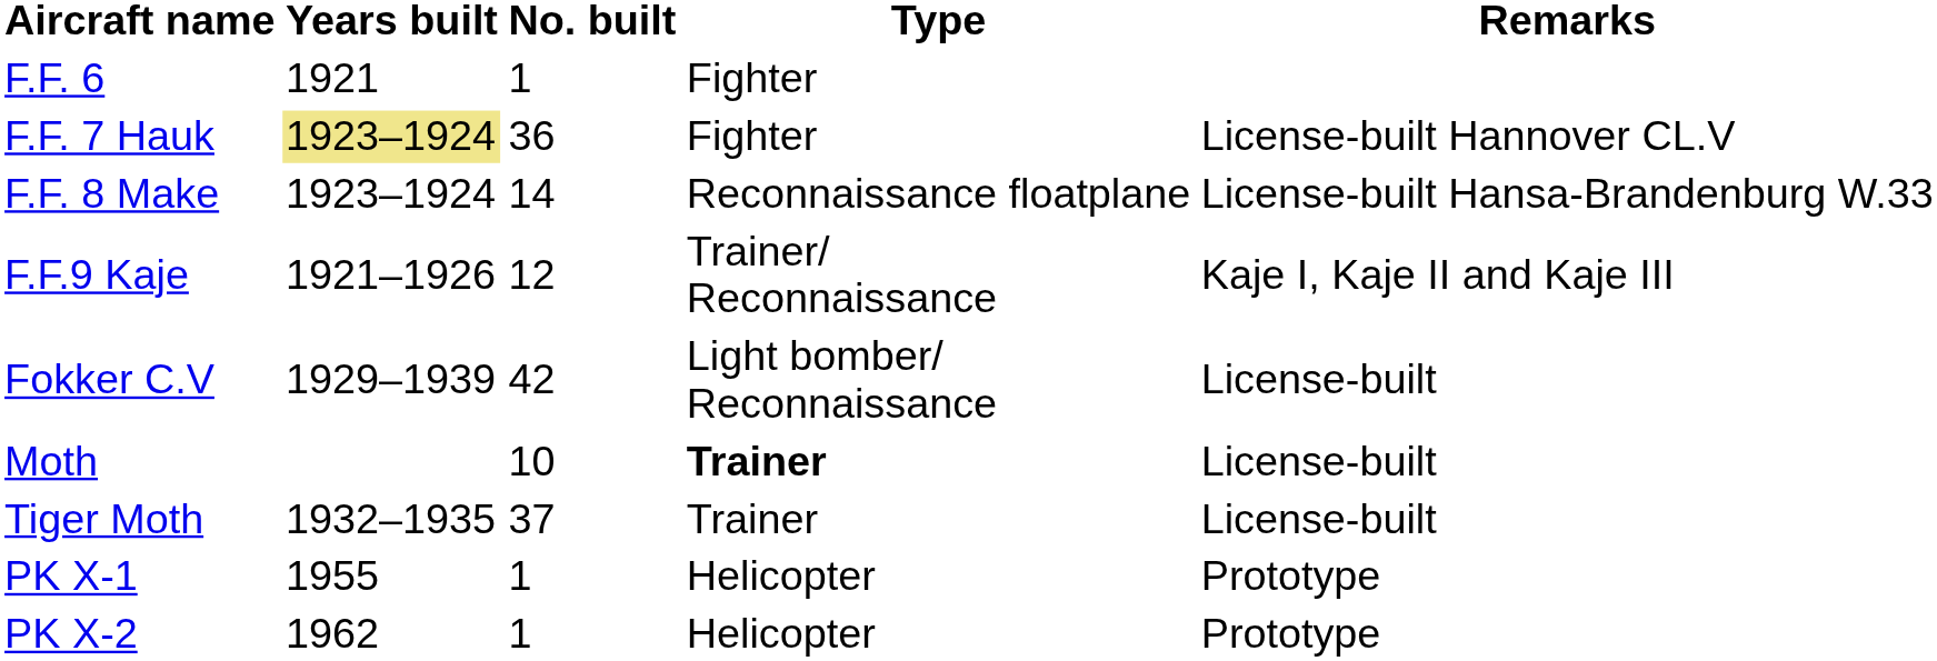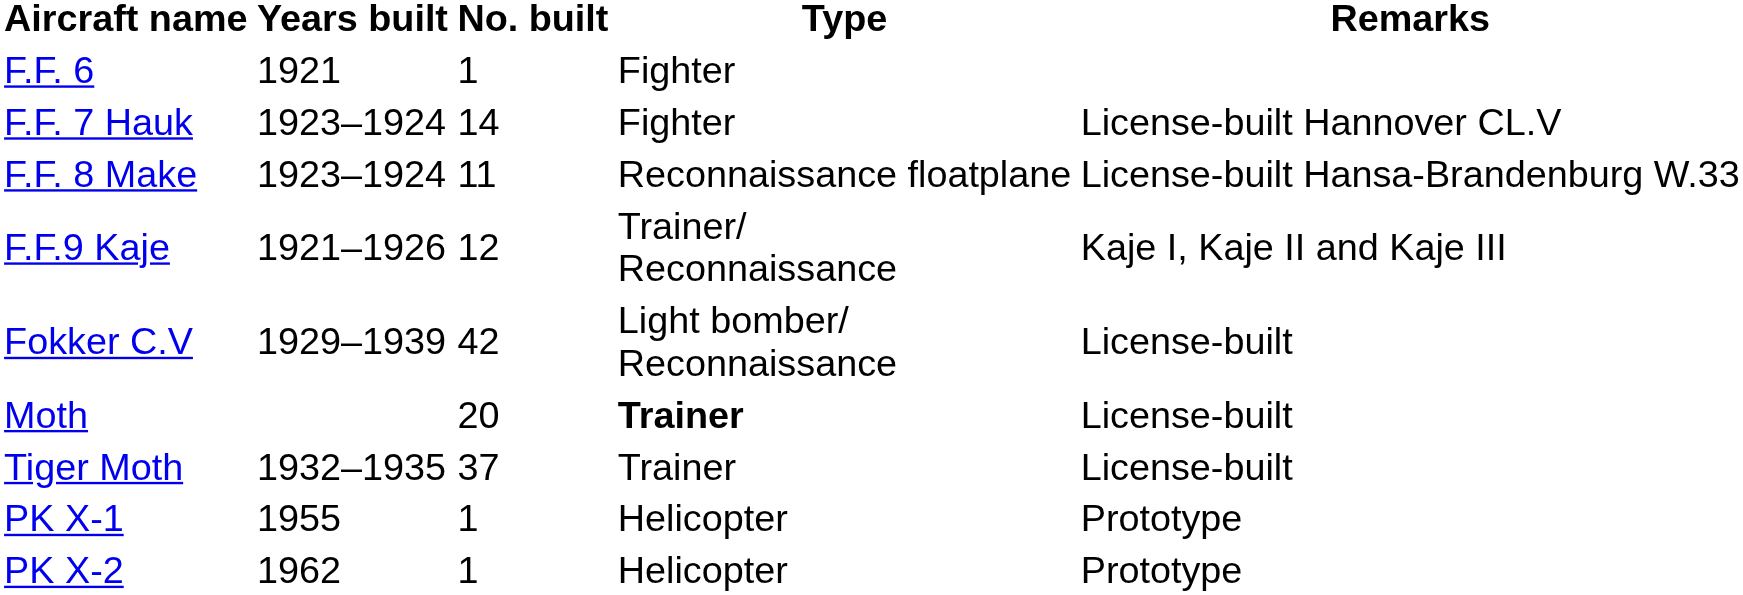F.F. 7 Hauk | Years built: khaki background -> no background
F.F. 7 Hauk | No. built: 36 -> 14
F.F. 8 Make | No. built: 14 -> 11
Moth | No. built: 10 -> 20
